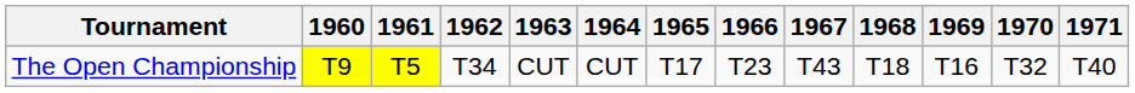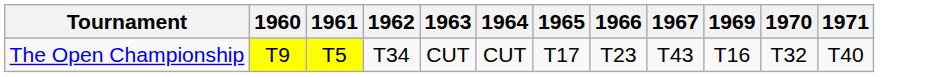- column: 1968 | T18
